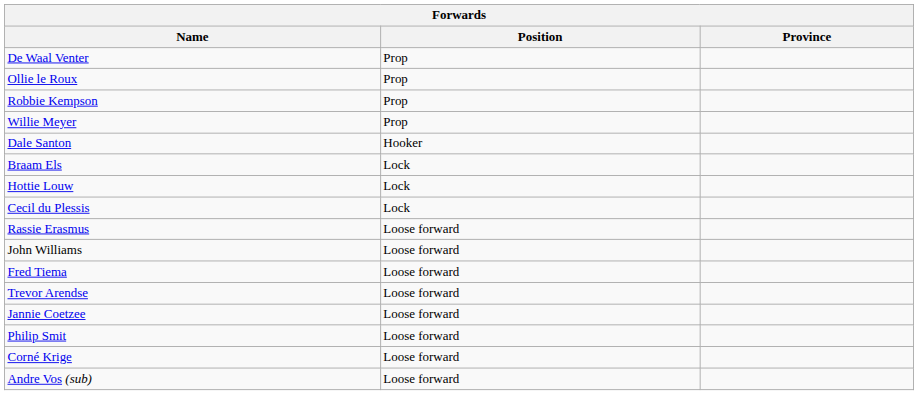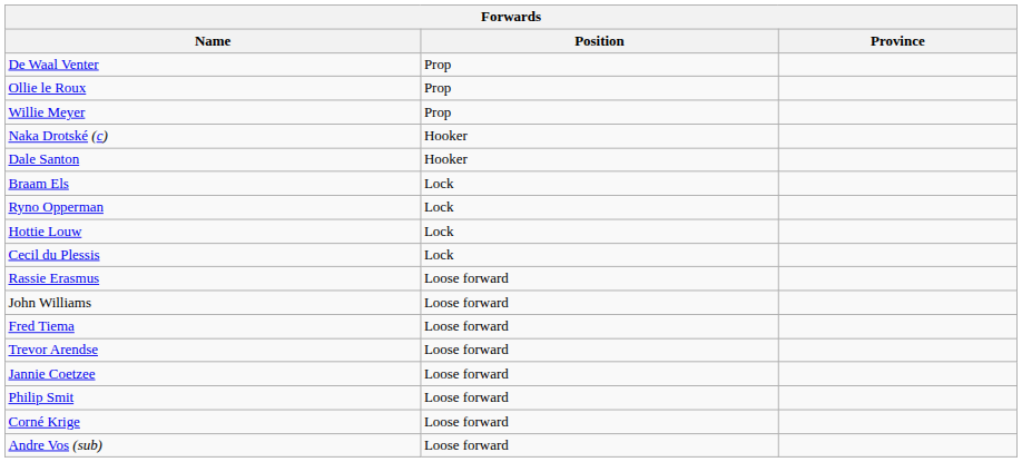- row: Robbie Kempson | Prop
+ row: Naka Drotské (c) | Hooker
+ row: Ryno Opperman | Lock
